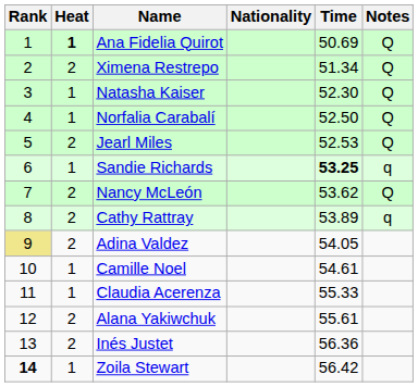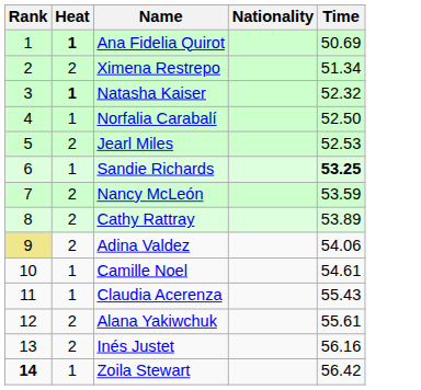- column: Notes | Q | Q | Q | Q | Q | q | Q | q
Natasha Kaiser | Heat: normal -> bold
Natasha Kaiser | Time: 52.30 -> 52.32
Nancy McLeón | Time: 53.62 -> 53.59
Adina Valdez | Time: 54.05 -> 54.06
Claudia Acerenza | Time: 55.33 -> 55.43
Inés Justet | Time: 56.36 -> 56.16
